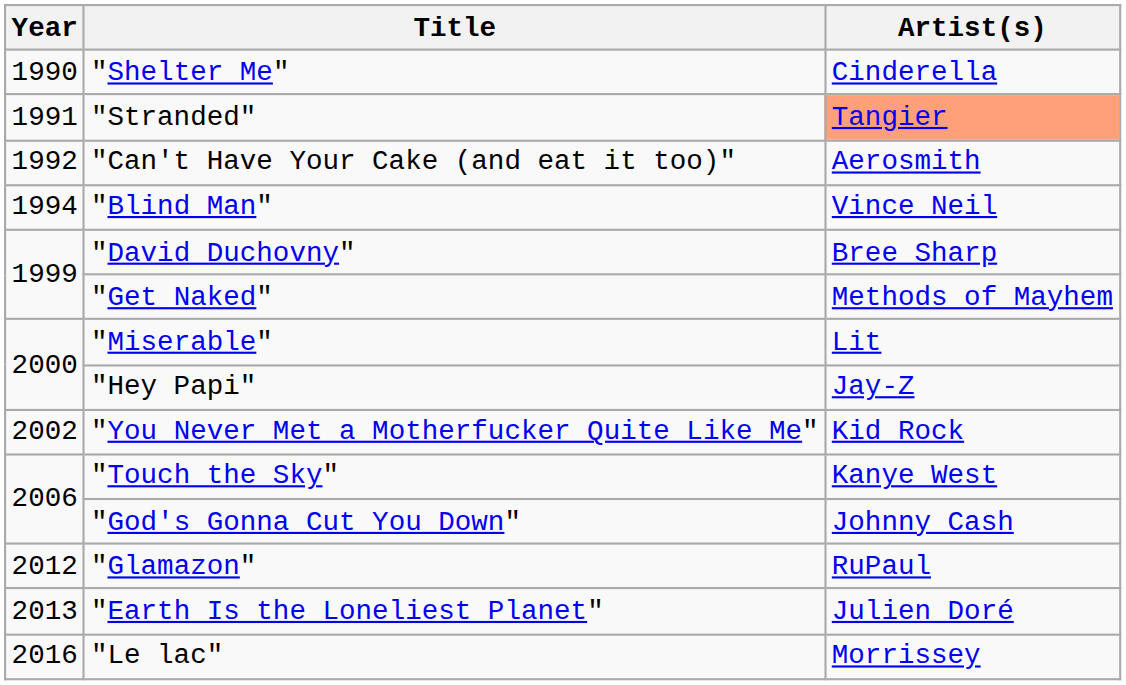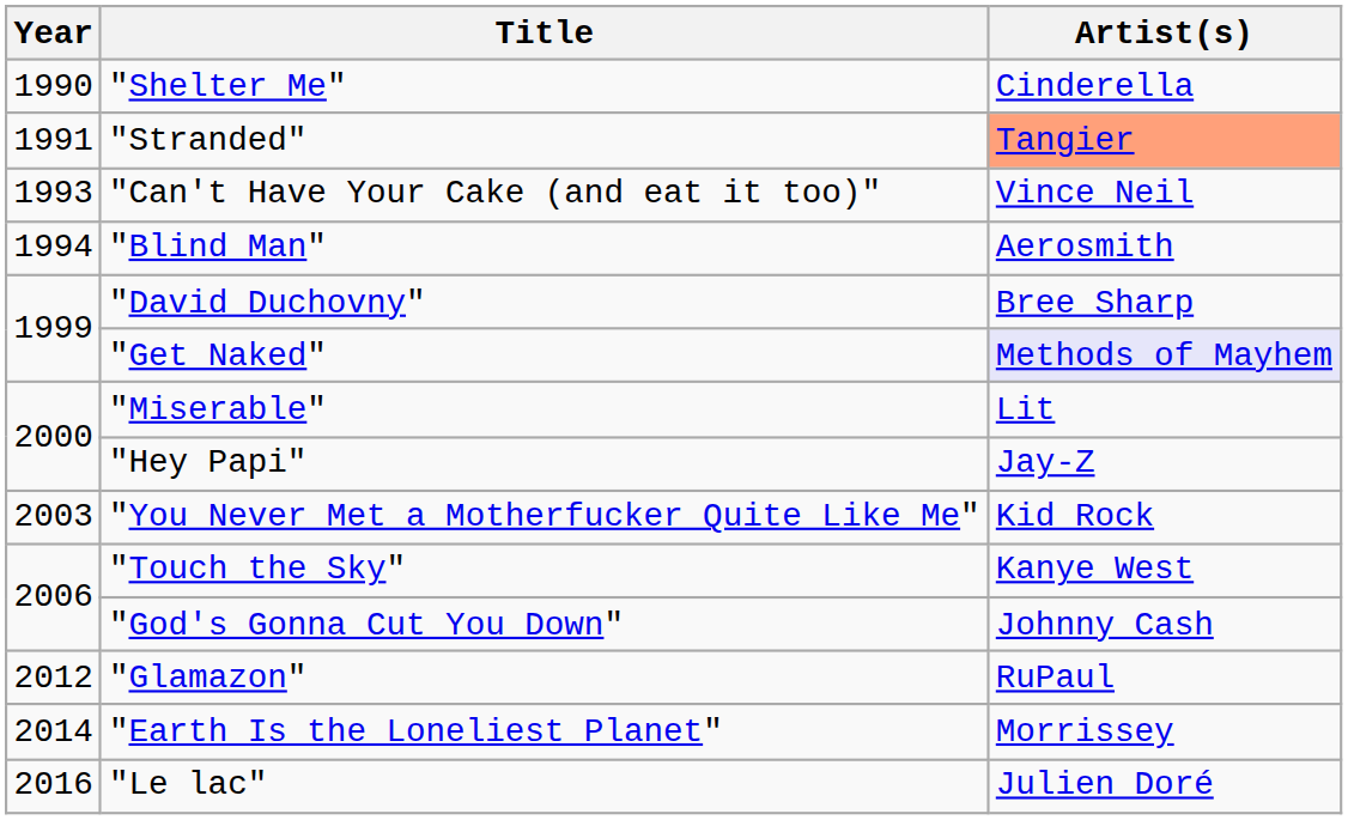"Can't Have Your Cake (and eat it too)" | Year: 1992 -> 1993
"Can't Have Your Cake (and eat it too)" | Artist(s): Aerosmith -> Vince Neil
"Blind Man" | Artist(s): Vince Neil -> Aerosmith
"Get Naked" | Artist(s): no background -> lavender background
"You Never Met a Motherfucker Quite Like Me" | Year: 2002 -> 2003
"Earth Is the Loneliest Planet" | Year: 2013 -> 2014
"Earth Is the Loneliest Planet" | Artist(s): Julien Doré -> Morrissey
"Le lac" | Artist(s): Morrissey -> Julien Doré
